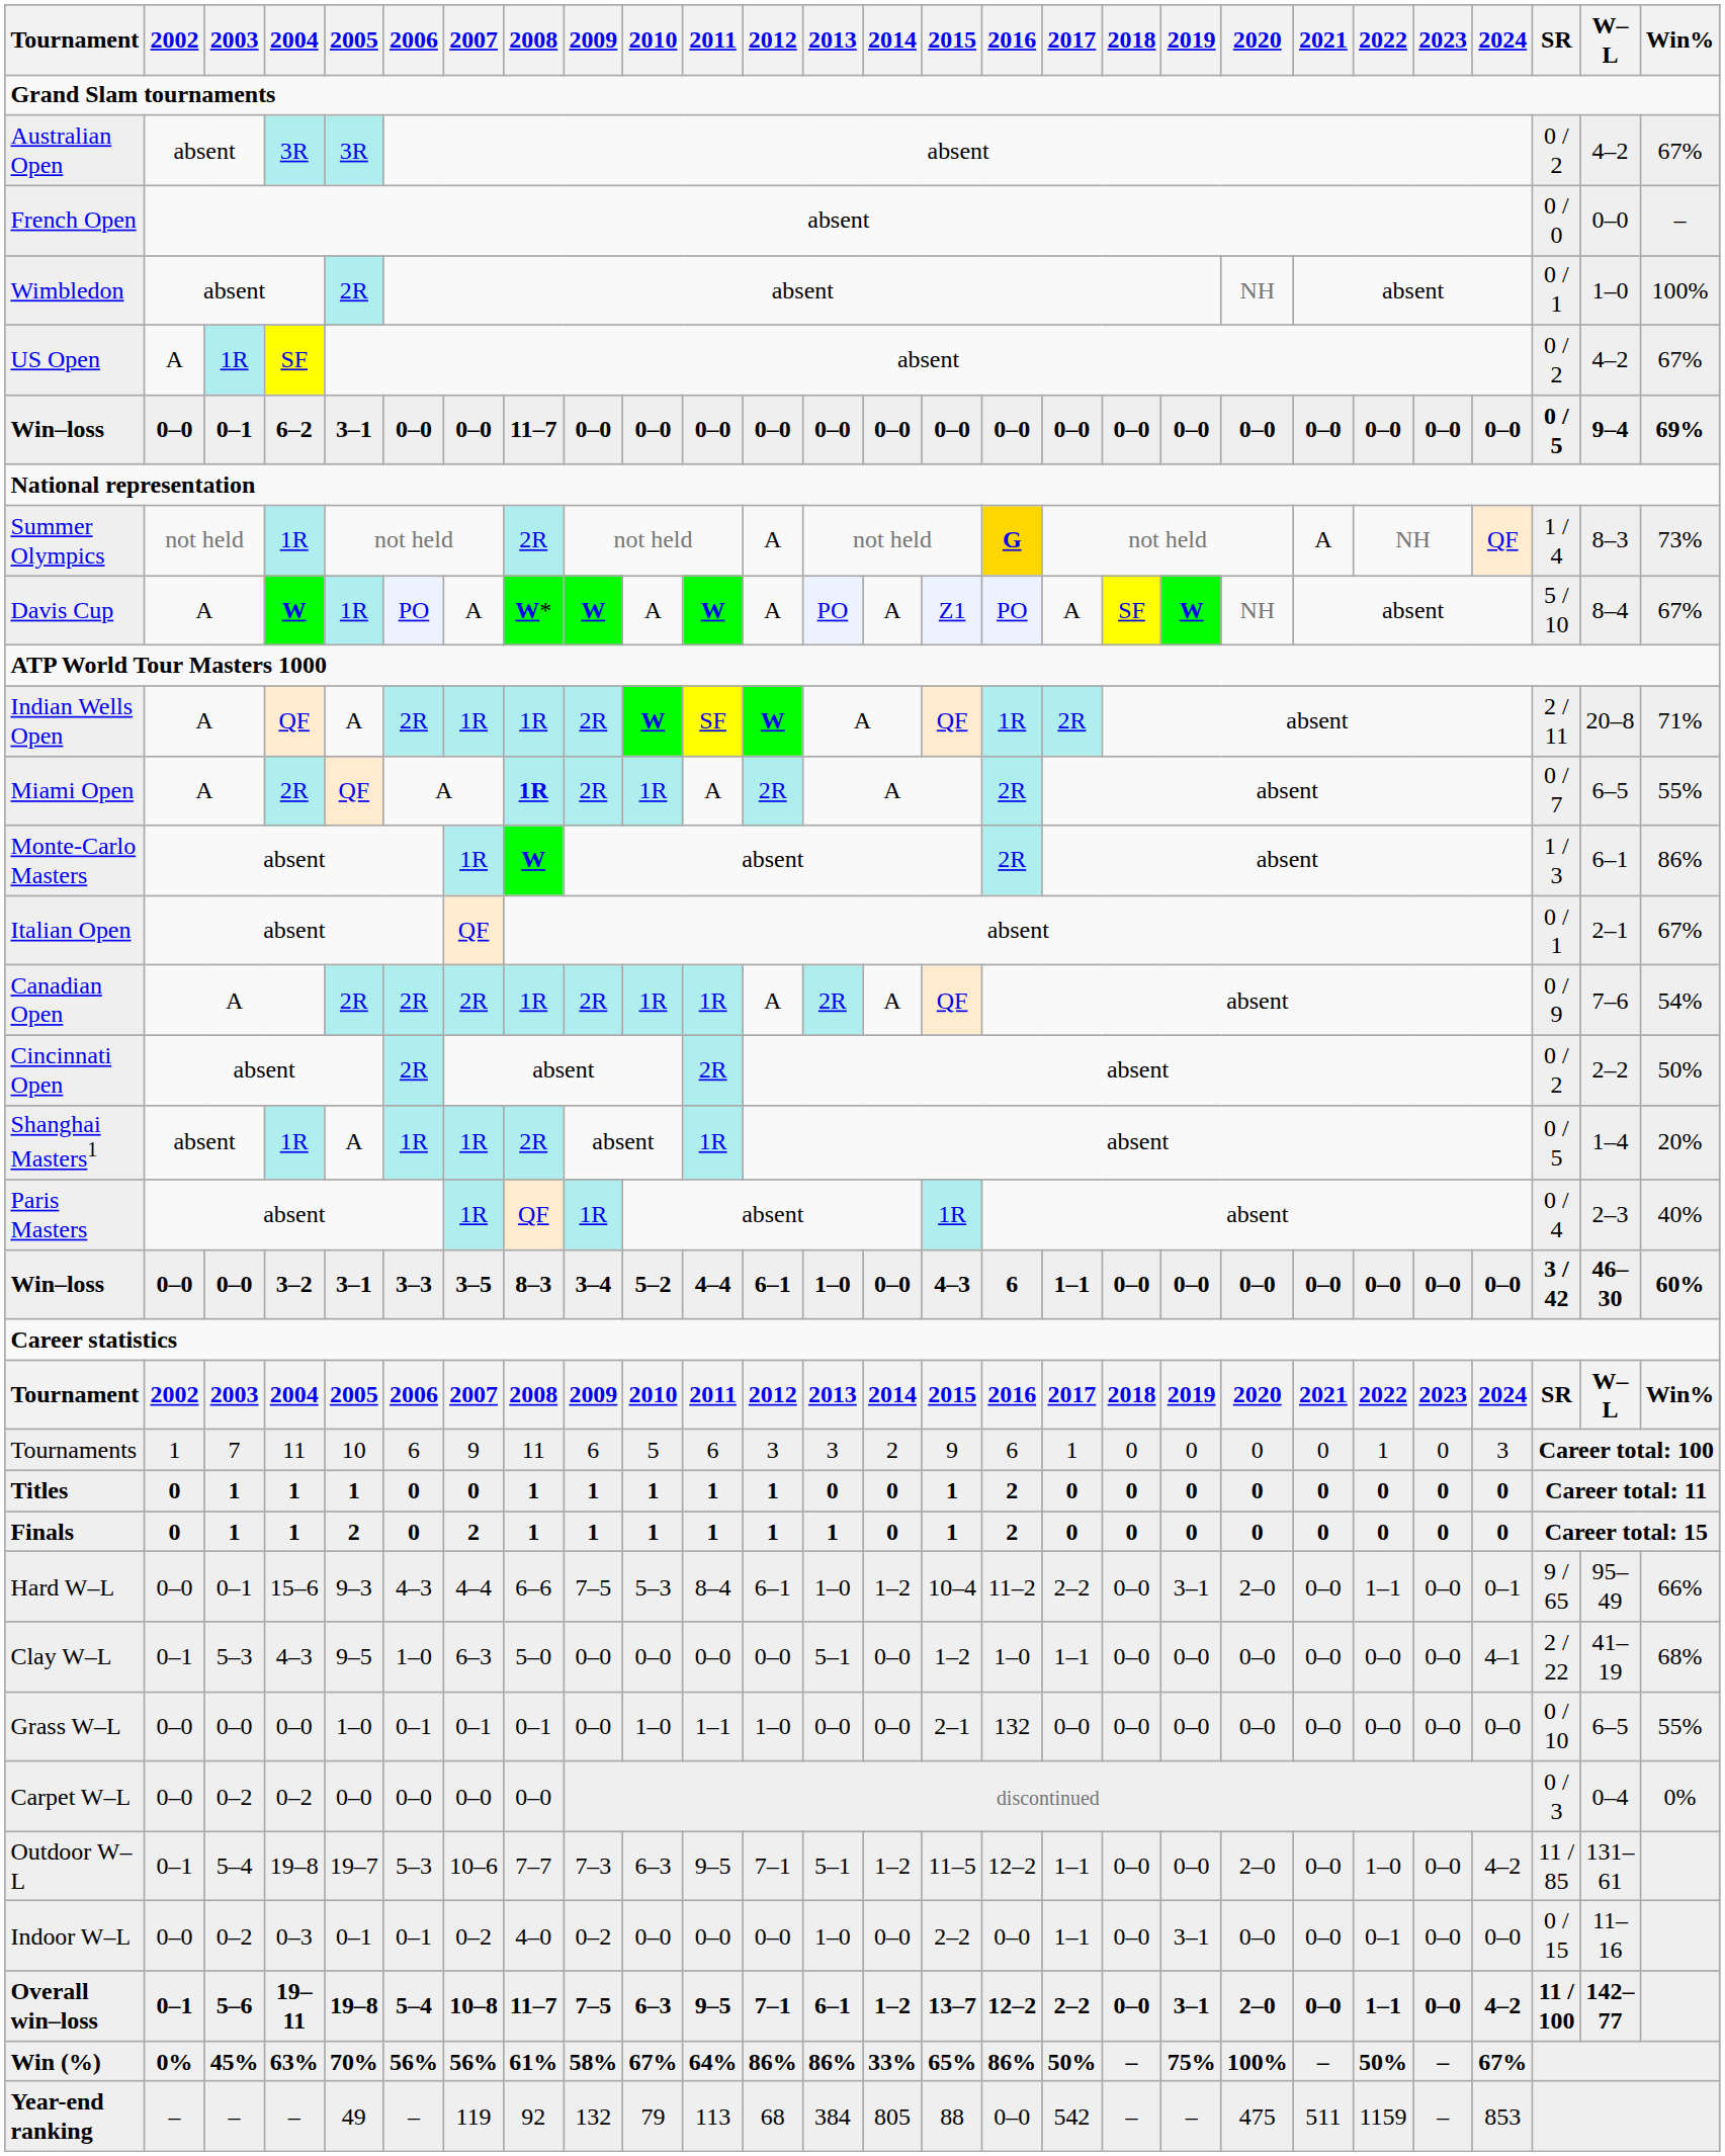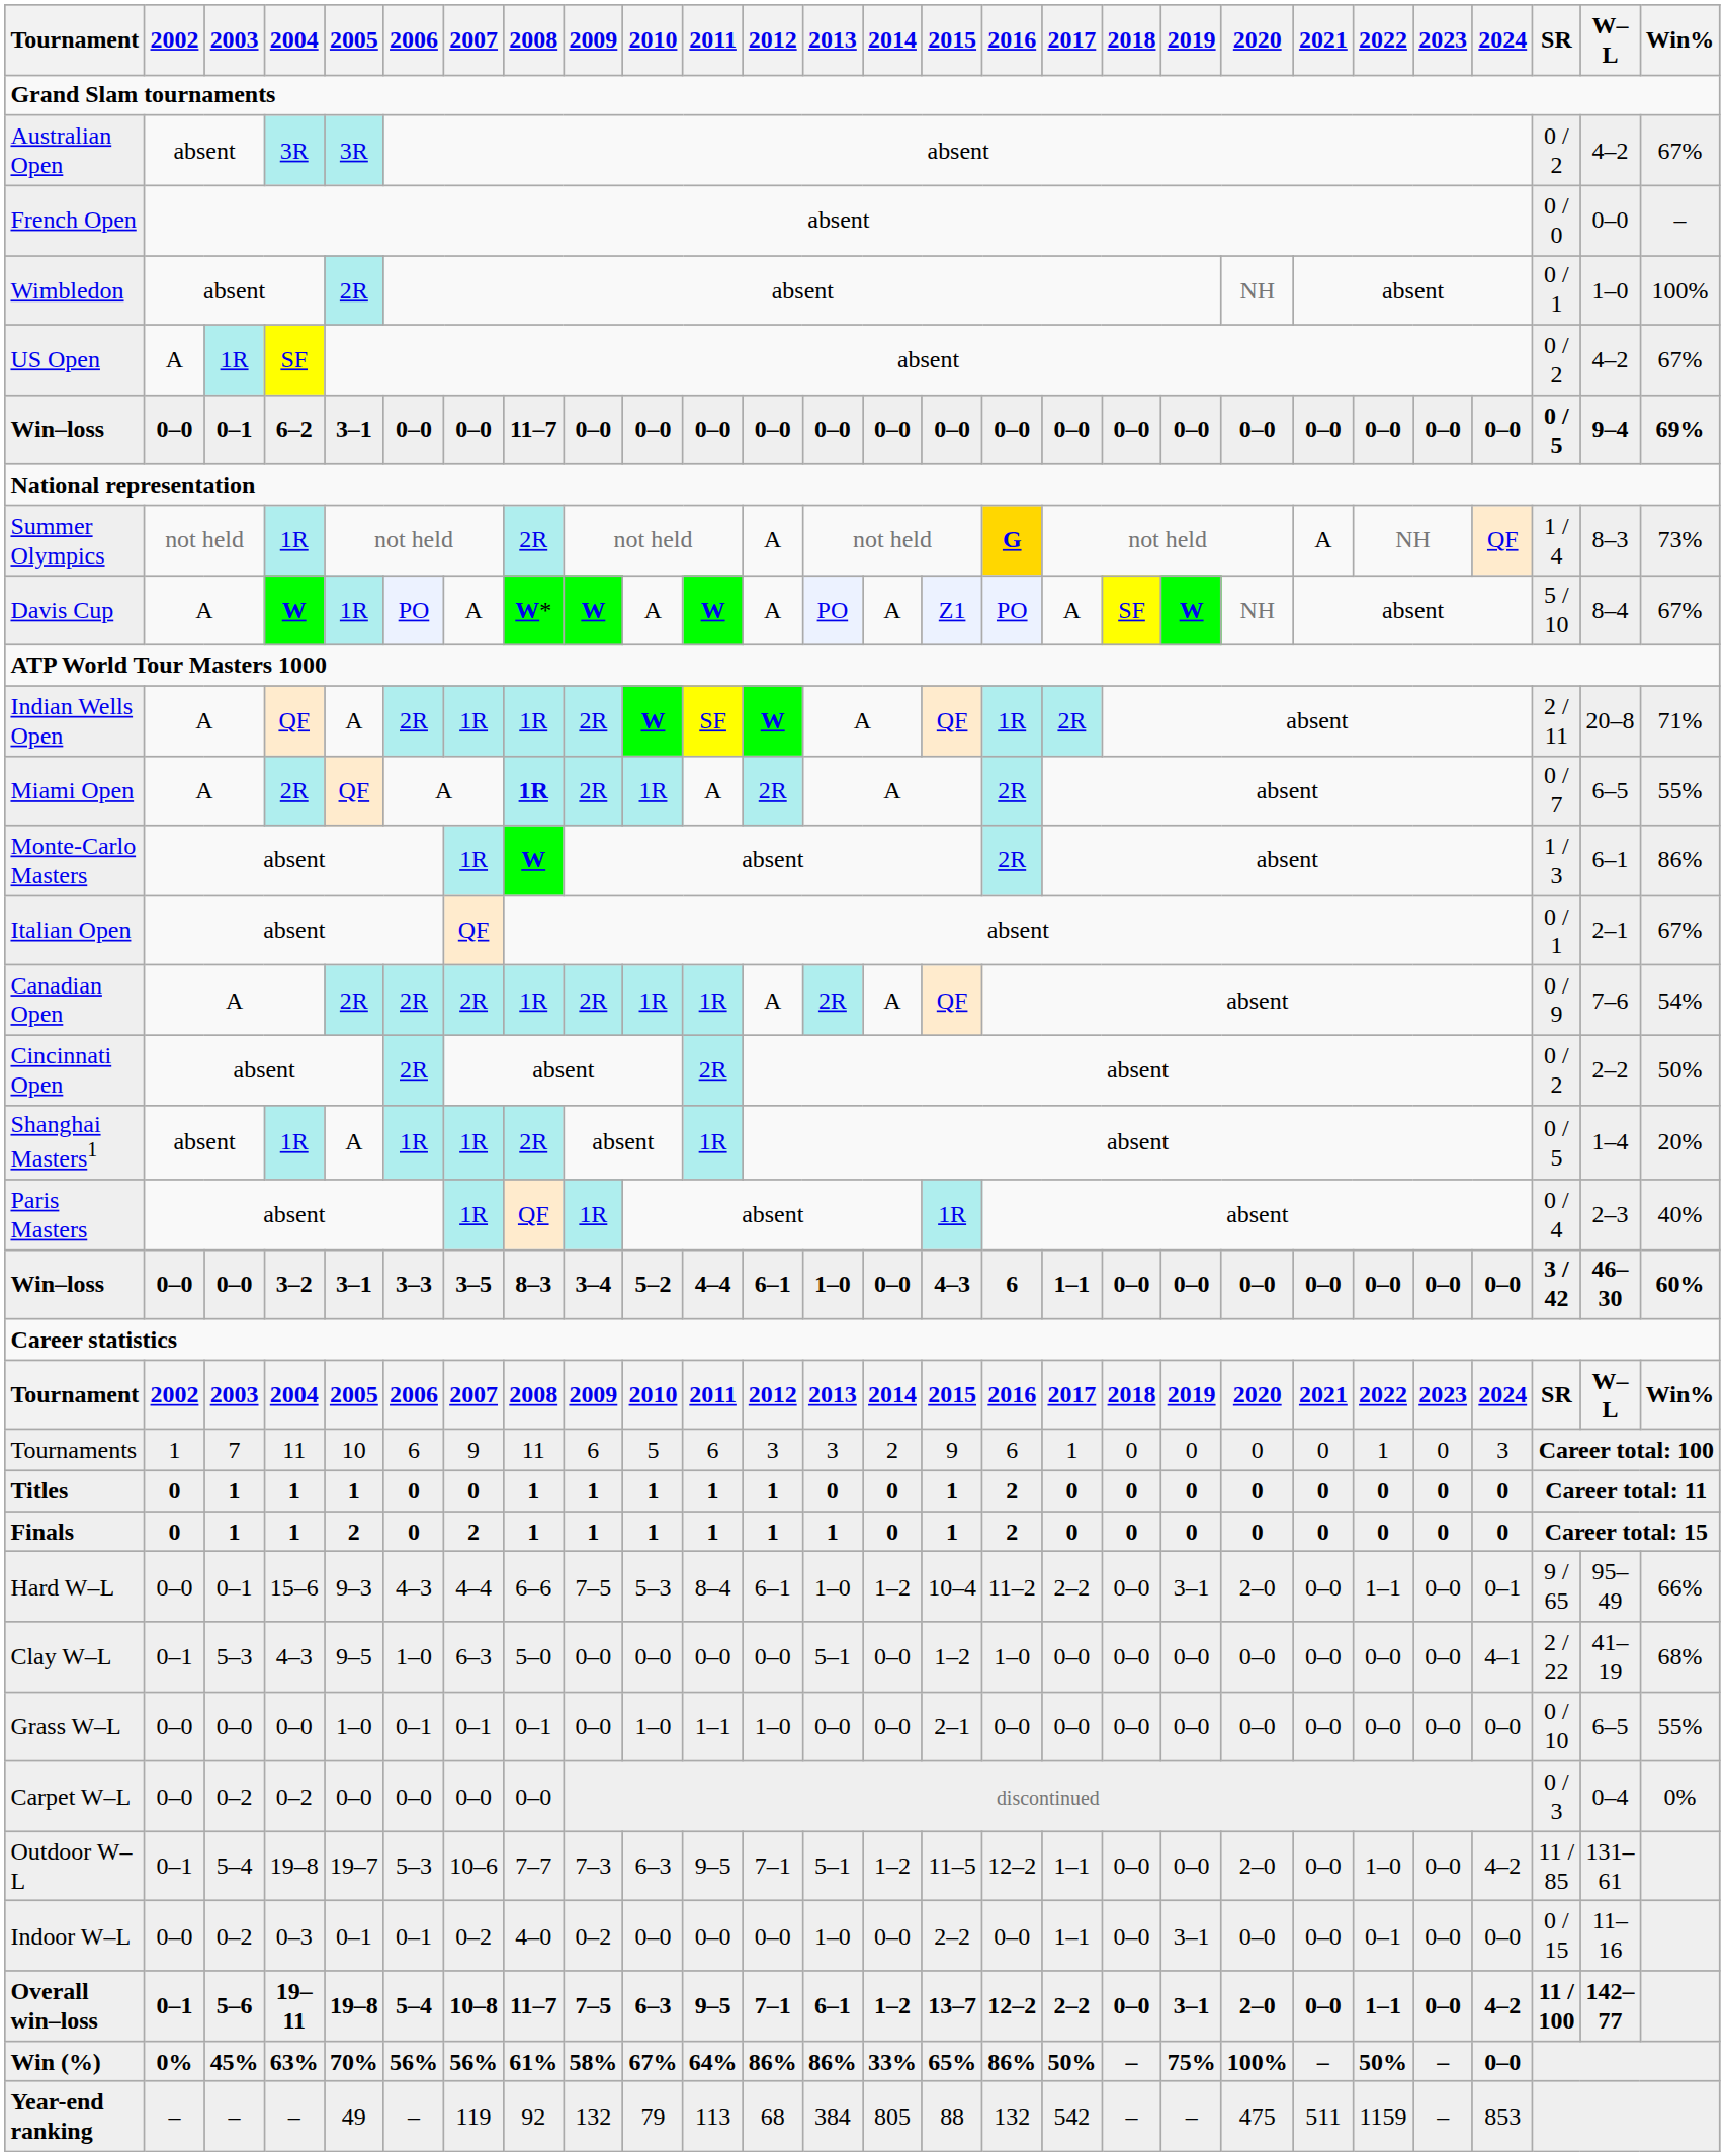Clay W–L | 2017: 1–1 -> 0–0
Grass W–L | 2016: 132 -> 0–0
Win (%) | 2024: 67% -> 0–0
Year-end ranking | 2016: 0–0 -> 132
